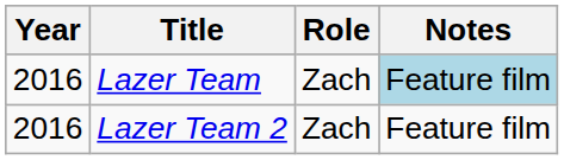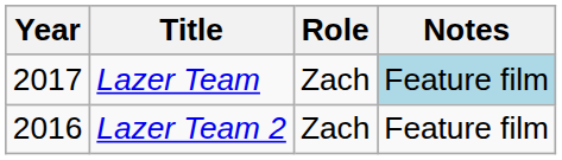Lazer Team | Year: 2016 -> 2017
